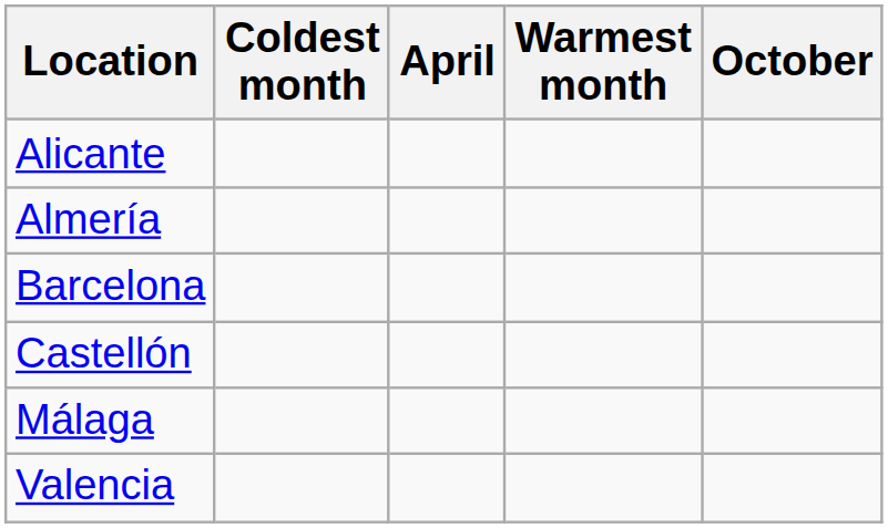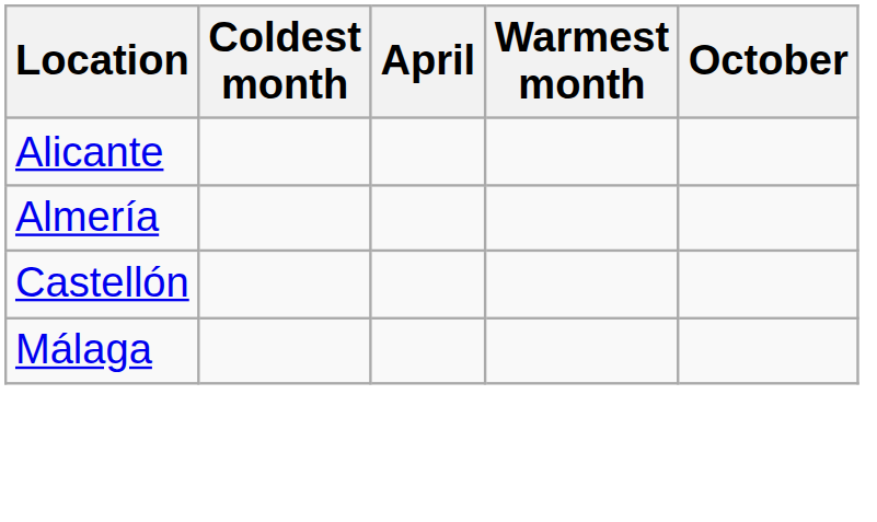- row: Barcelona
- row: Valencia
